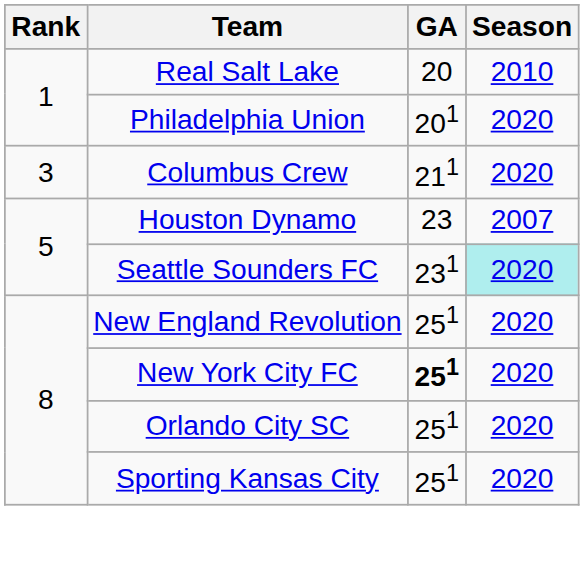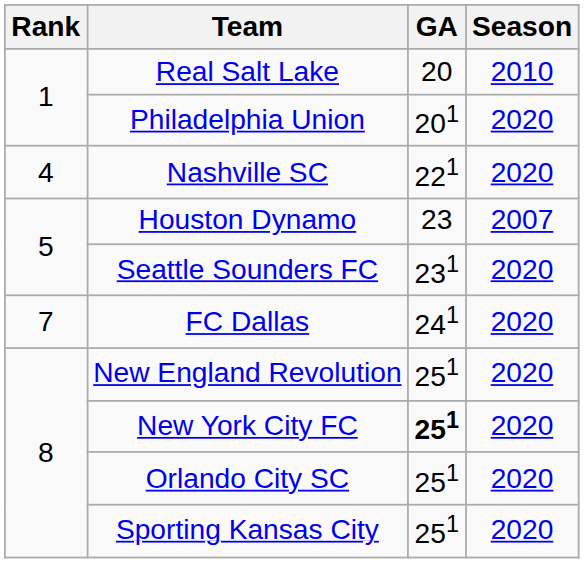- row: 3 | Columbus Crew | 211 | 2020
+ row: 4 | Nashville SC | 221 | 2020
Seattle Sounders FC | Season: paleturquoise background -> no background
+ row: 7 | FC Dallas | 241 | 2020
